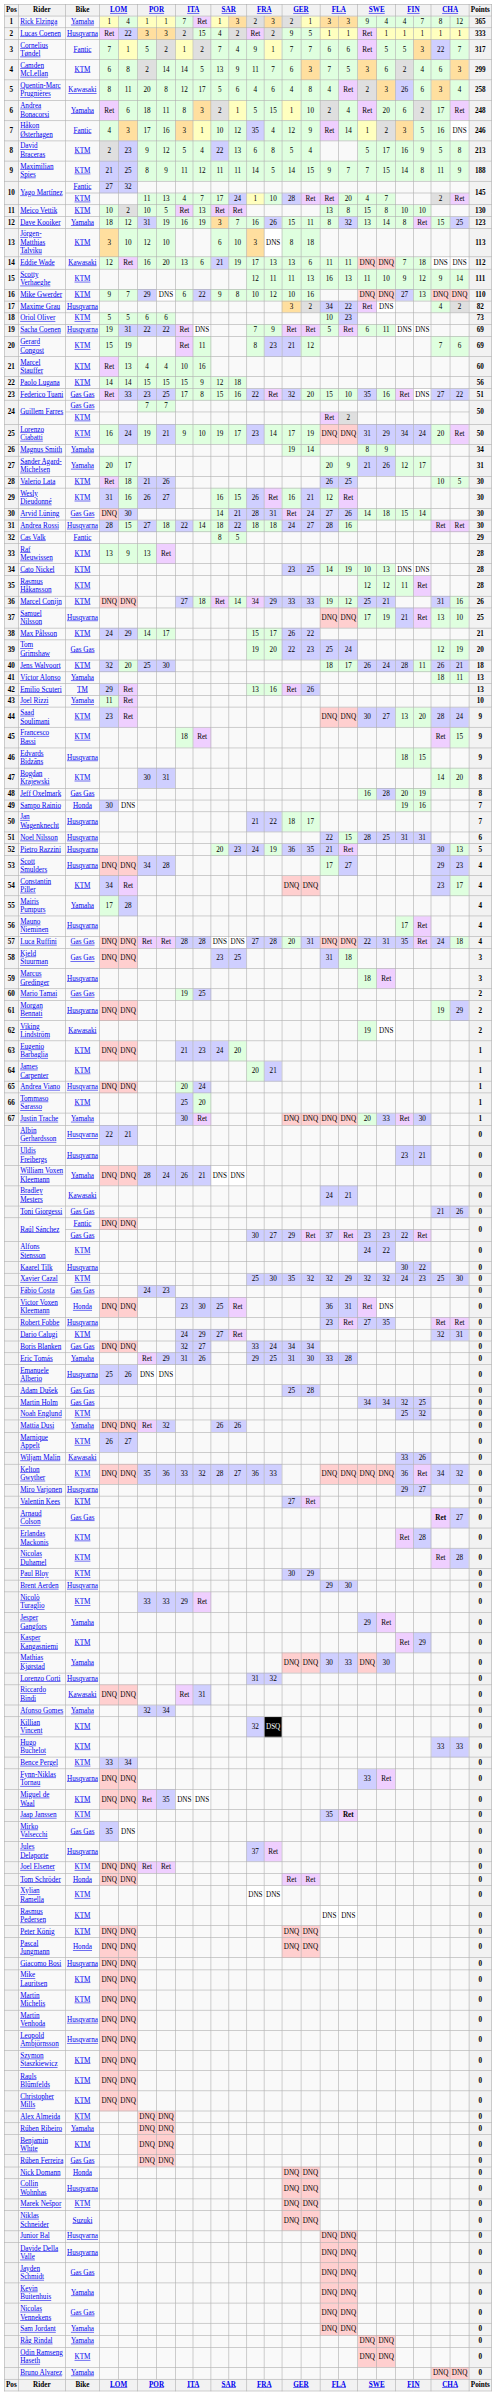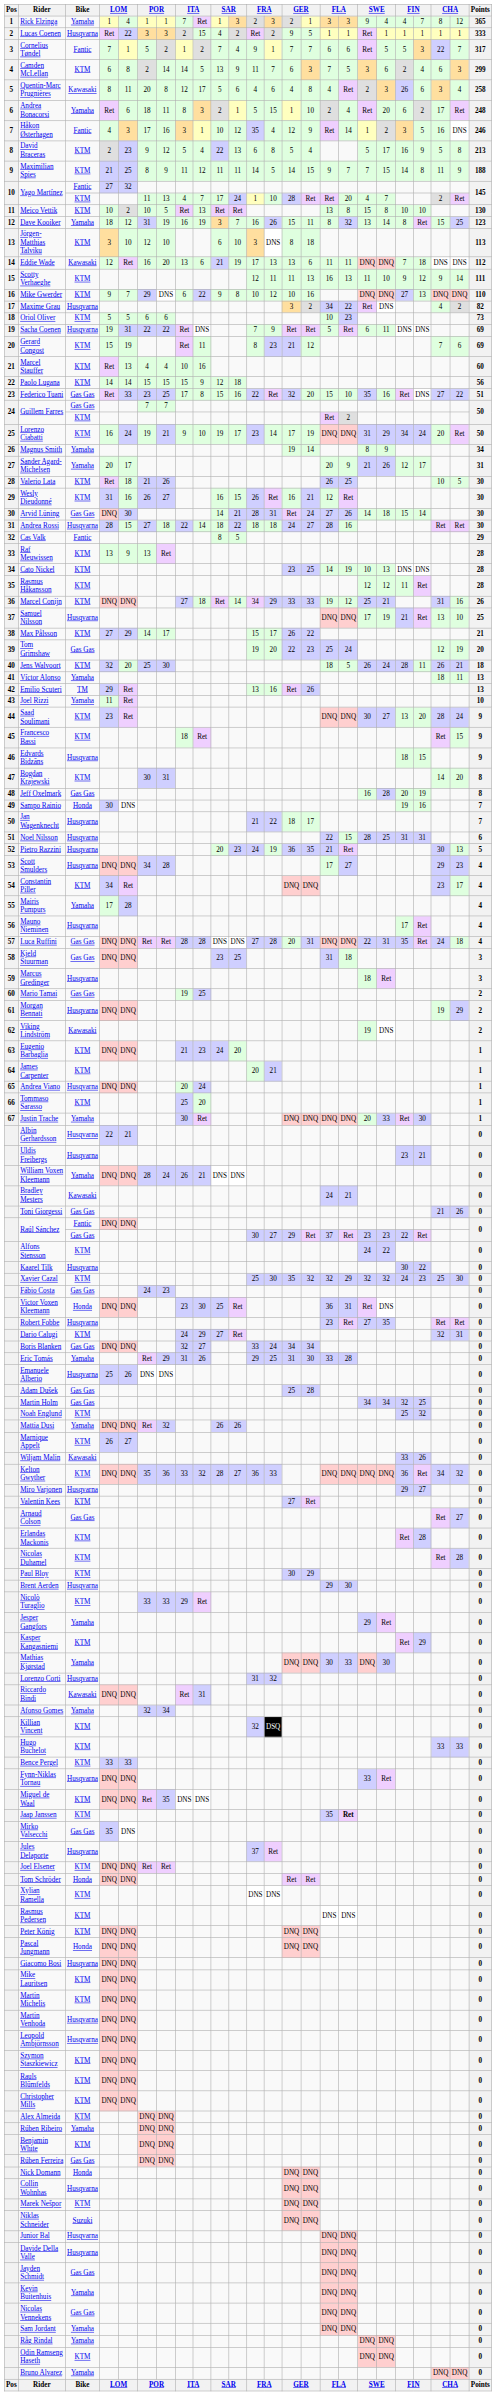Max Pålsson | column 4: 24 -> 27
Jens Walvoort | column 17: 17 -> 5
Arnaud Colson | column 22: bold -> normal
Bence Pergel | column 5: 34 -> 33
